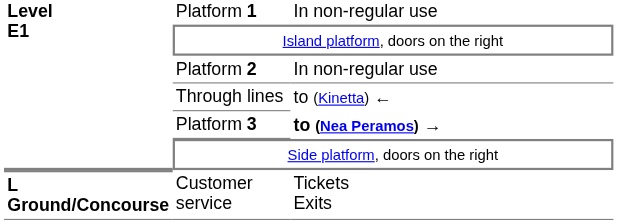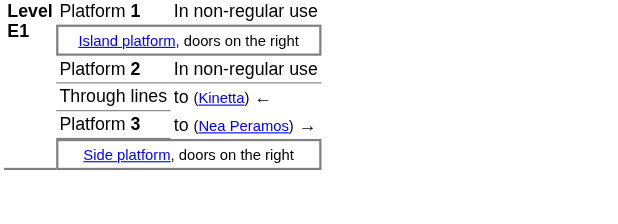Platform 3 | column 3: bold -> normal
- row: L Ground/Concourse | Customer service | Tickets Exits
